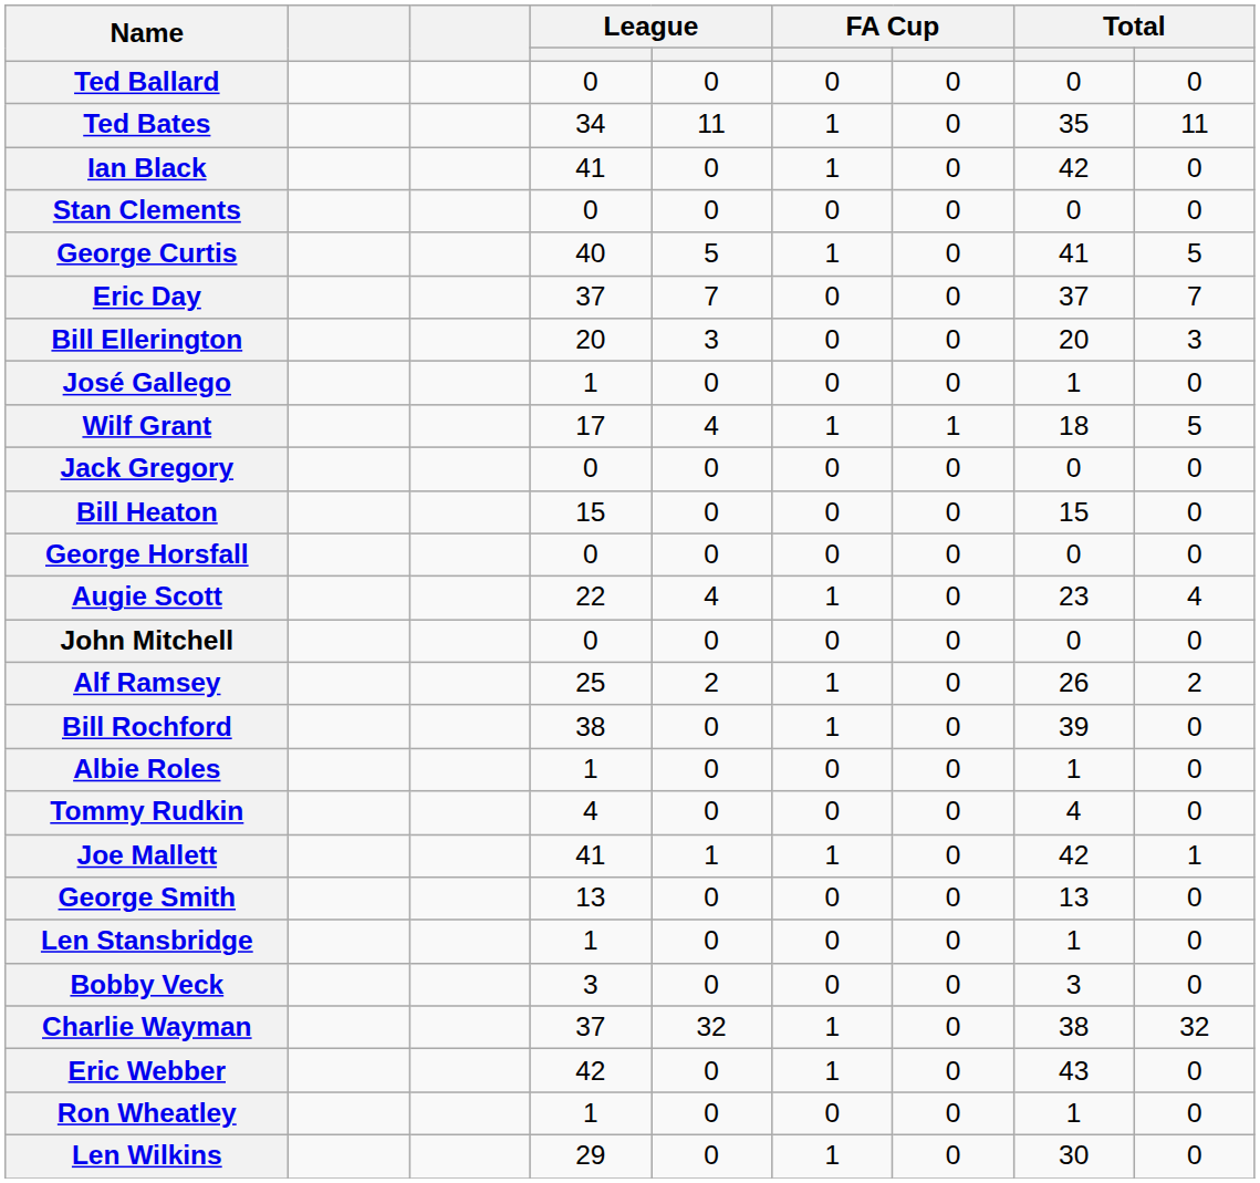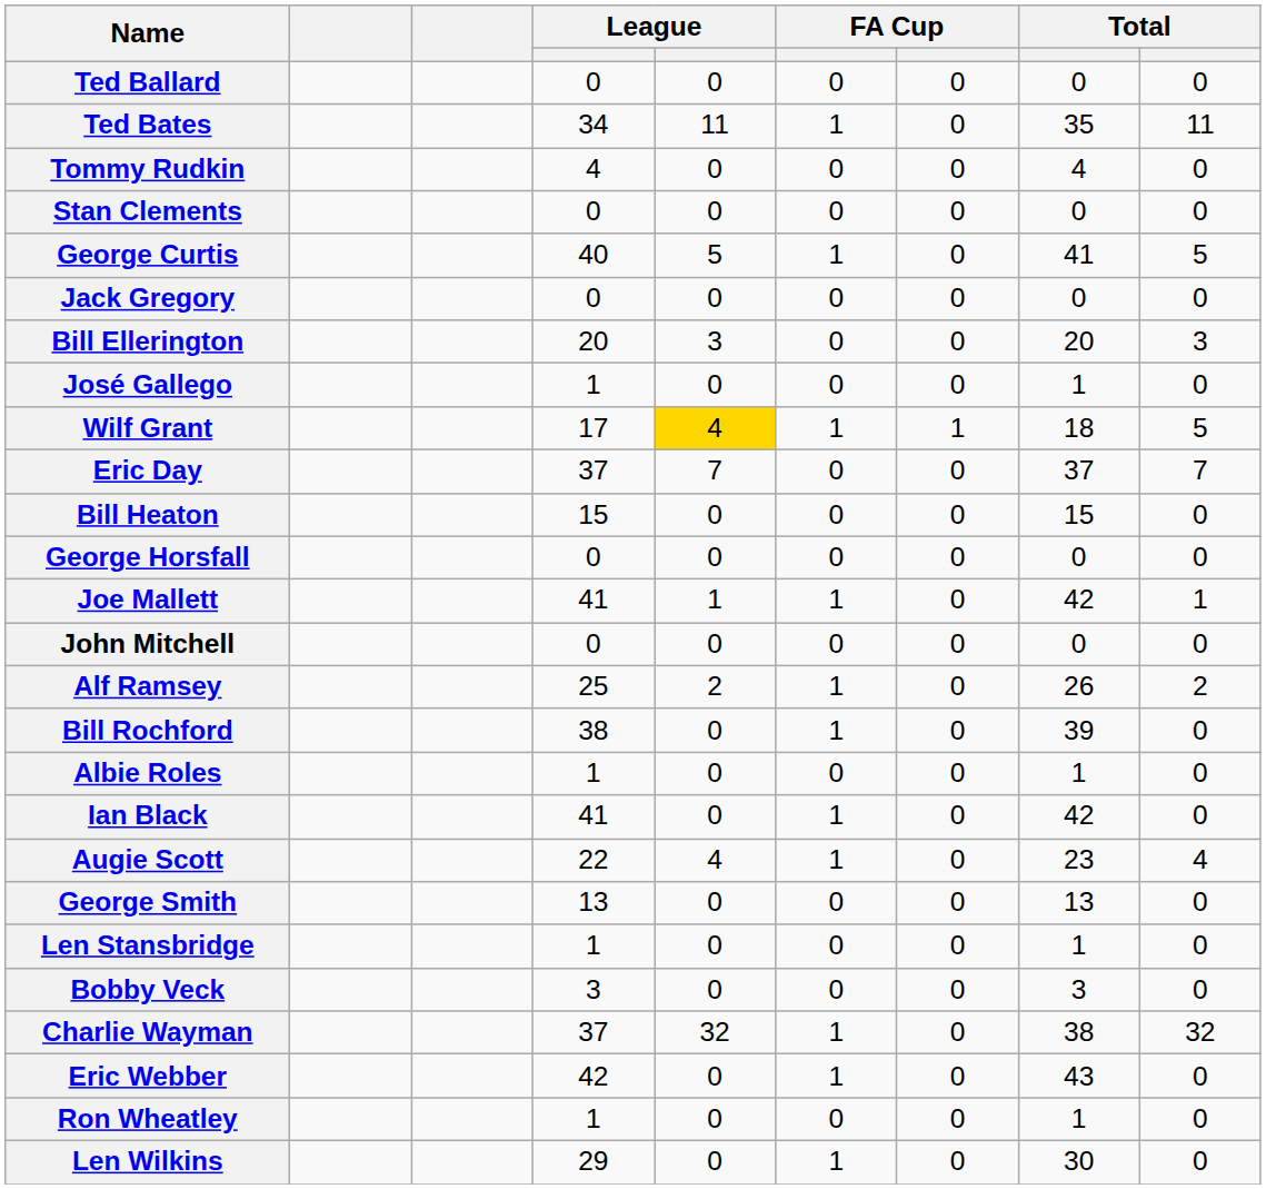rows swapped: Ian Black <-> Tommy Rudkin
rows swapped: Eric Day <-> Jack Gregory
Wilf Grant | column 5: no background -> gold background
rows swapped: Joe Mallett <-> Augie Scott
